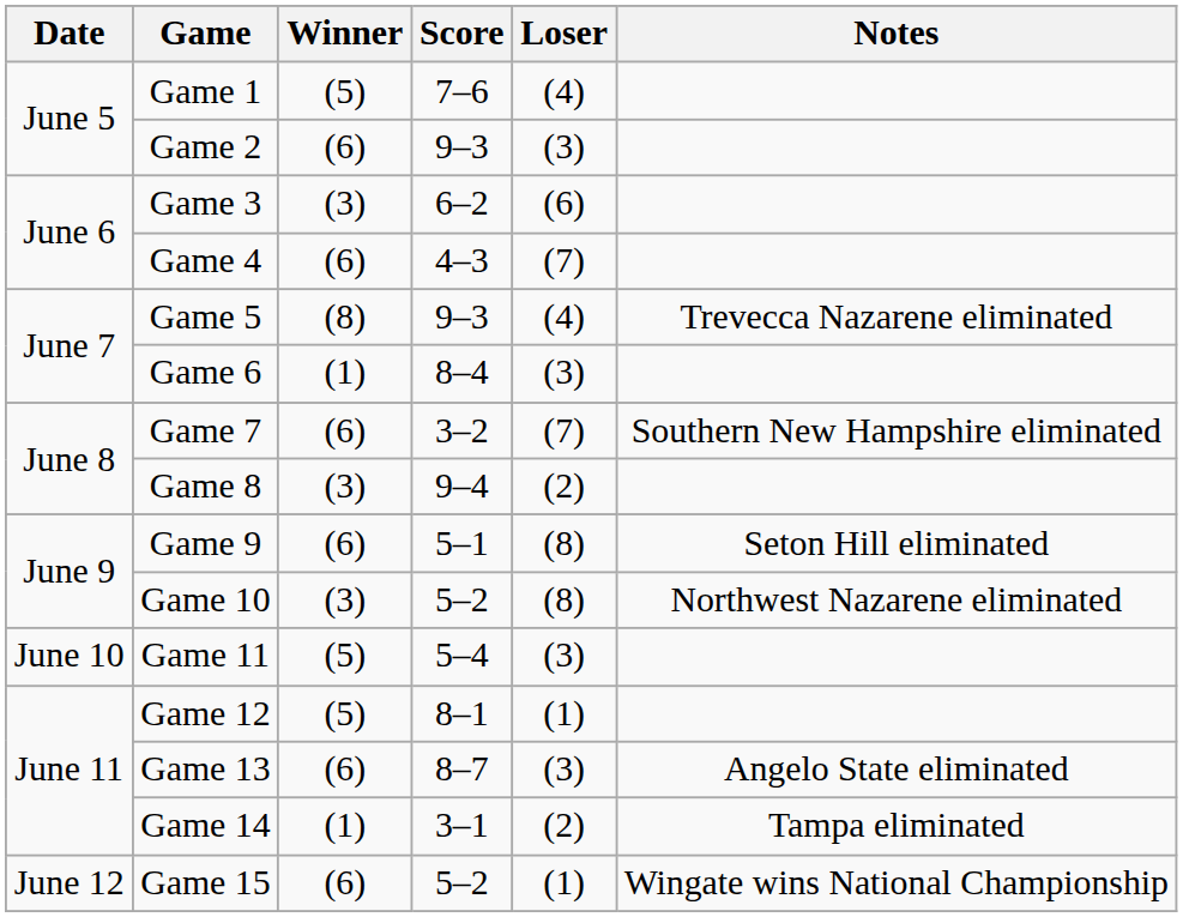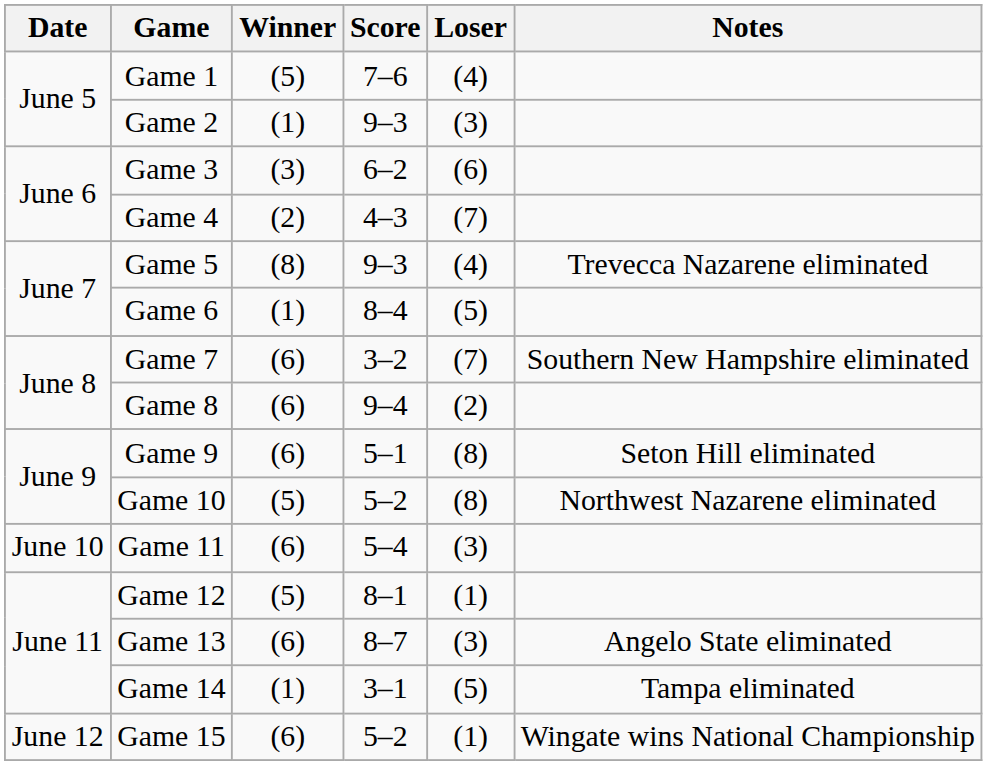Game 2 | Winner: (6) -> (1)
Game 4 | Winner: (6) -> (2)
Game 6 | Loser: (3) -> (5)
Game 8 | Winner: (3) -> (6)
Game 10 | Winner: (3) -> (5)
Game 11 | Winner: (5) -> (6)
Game 14 | Loser: (2) -> (5)
